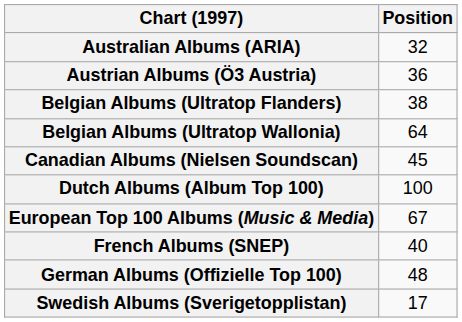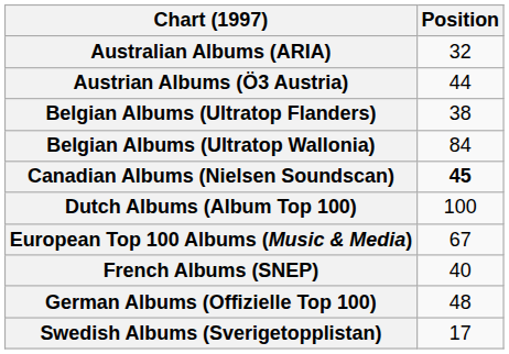Austrian Albums (Ö3 Austria) | Position: 36 -> 44
Belgian Albums (Ultratop Wallonia) | Position: 64 -> 84
Canadian Albums (Nielsen Soundscan) | Position: normal -> bold
